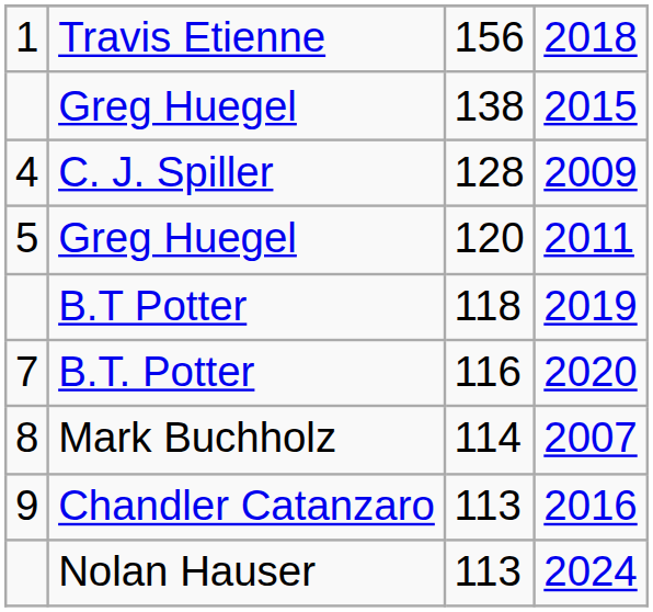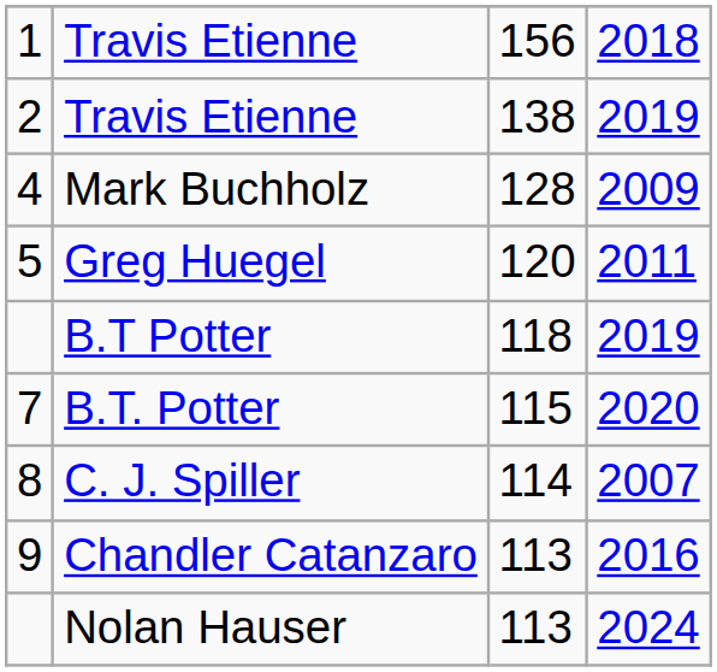+ row: 2 | Travis Etienne | 138 | 2019
- row: Greg Huegel | 138 | 2015
2009 | column 2: C. J. Spiller -> Mark Buchholz
2020 | column 3: 116 -> 115
2007 | column 2: Mark Buchholz -> C. J. Spiller
